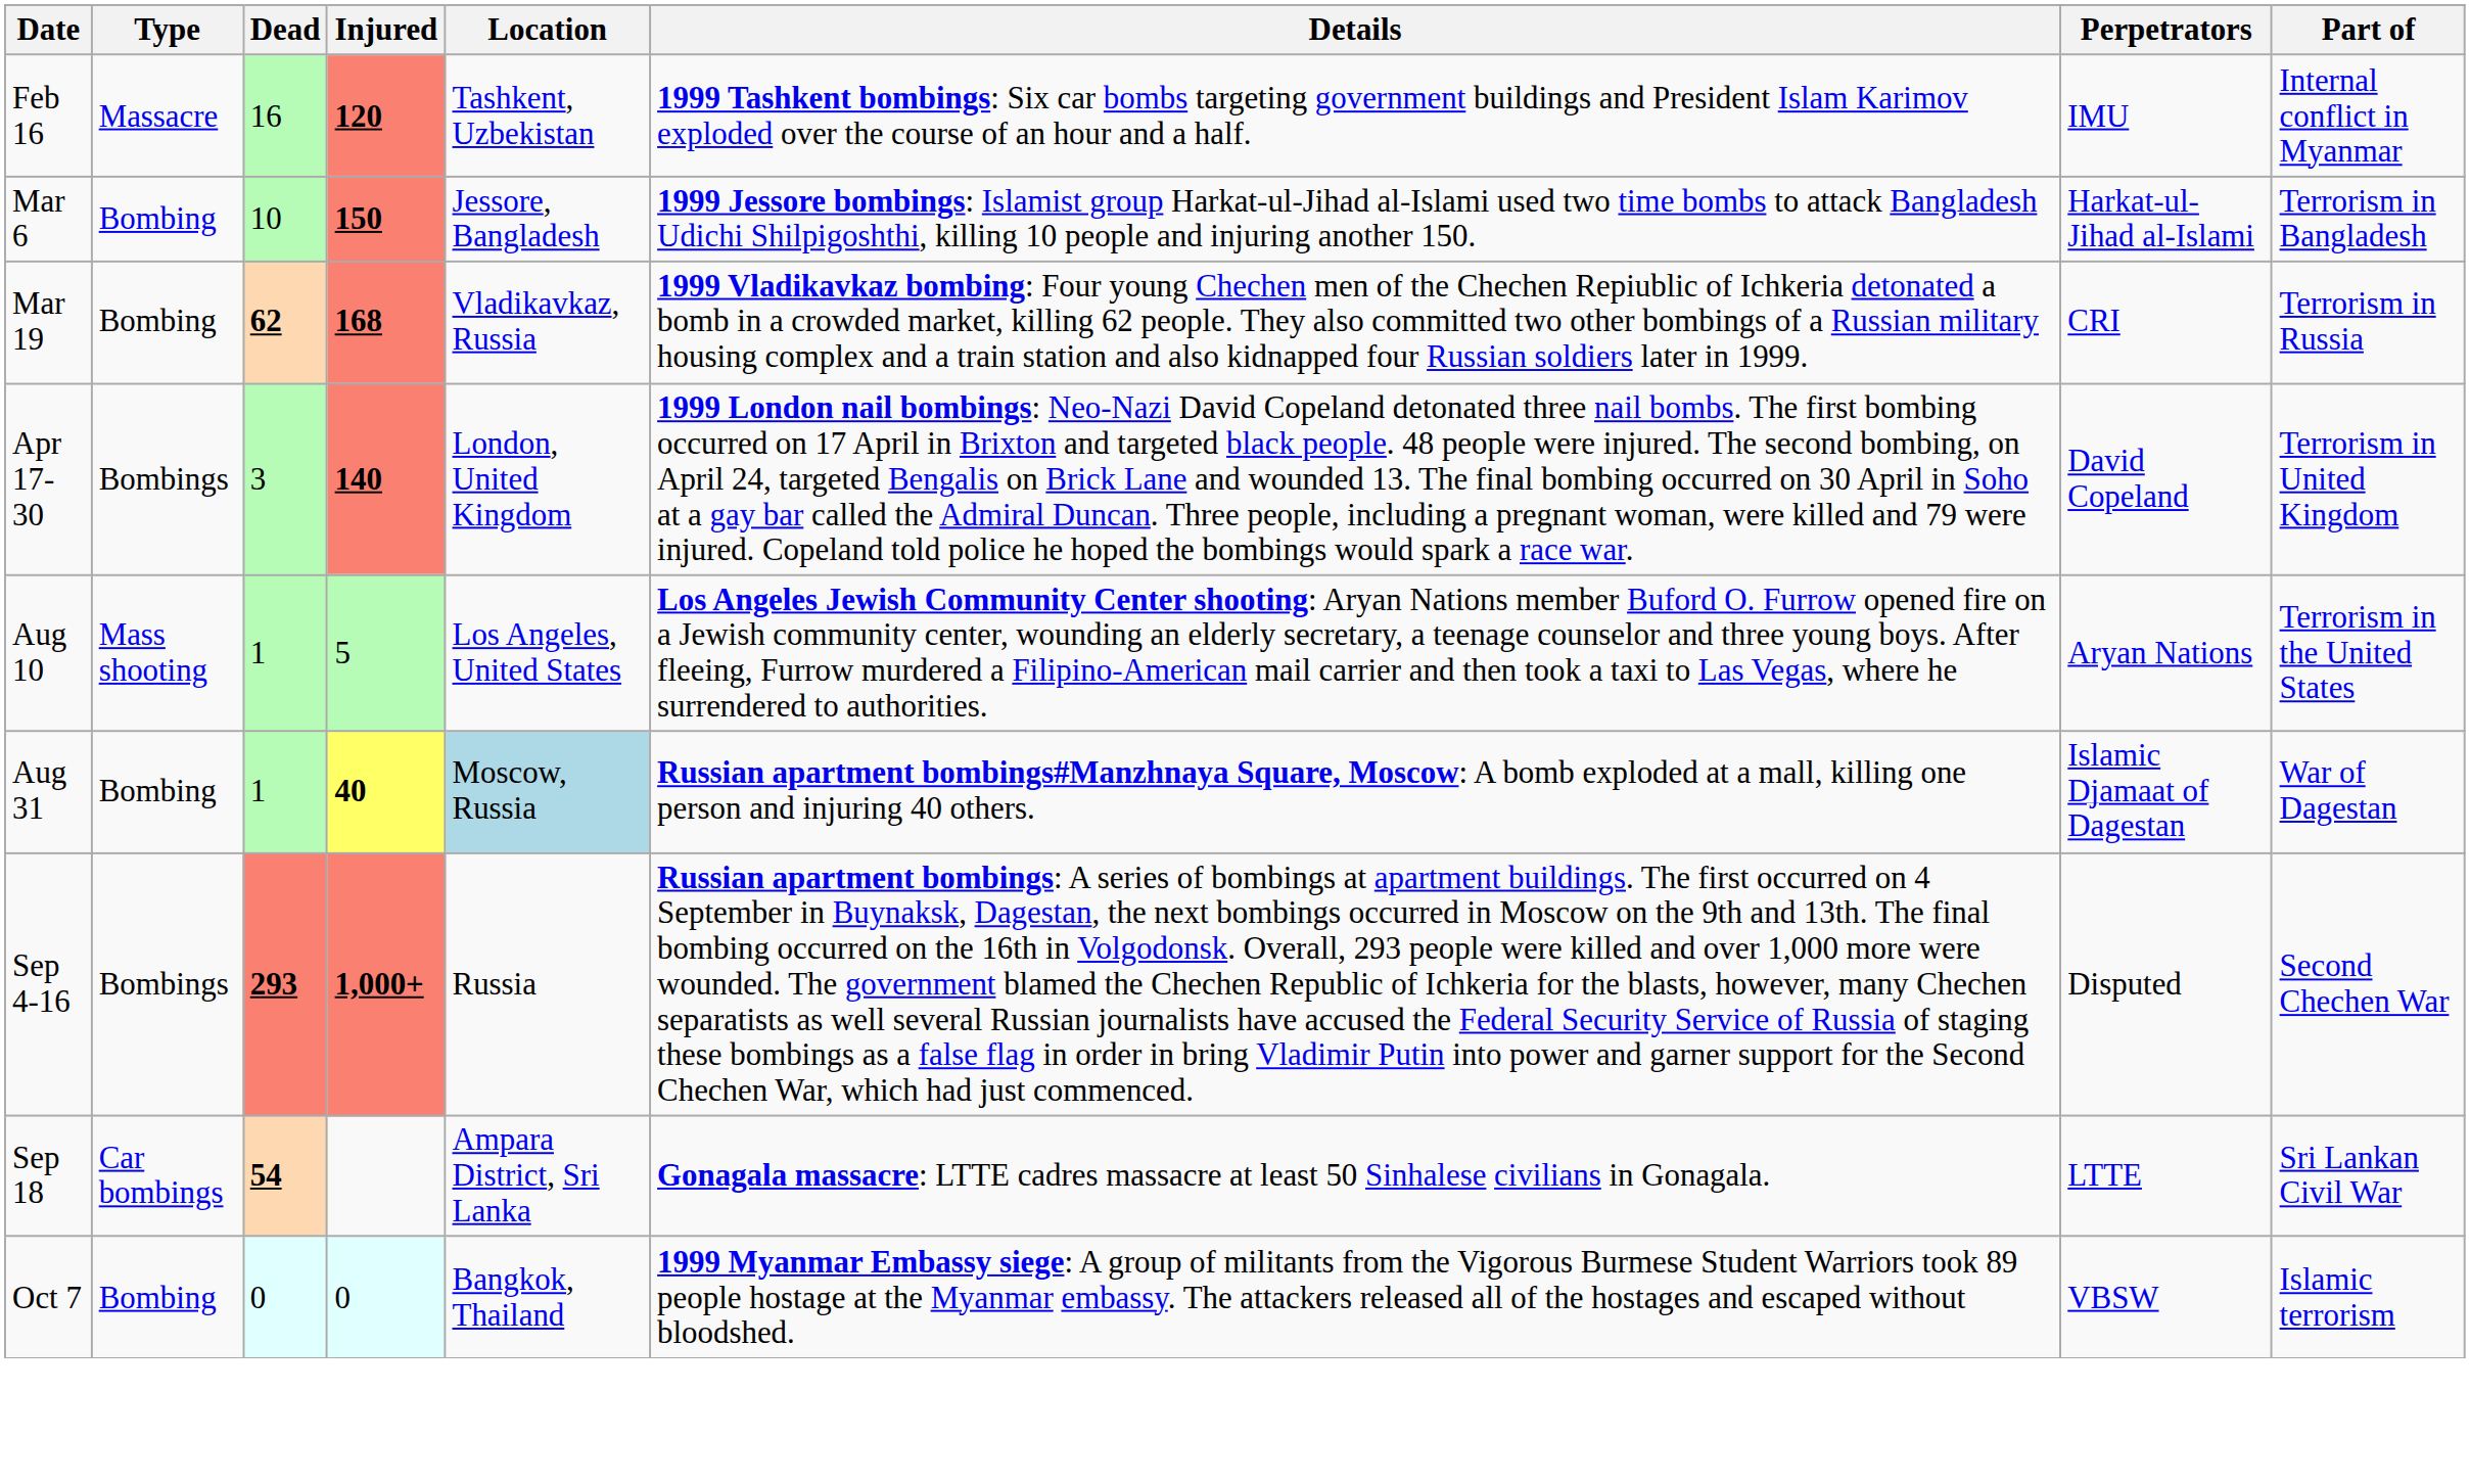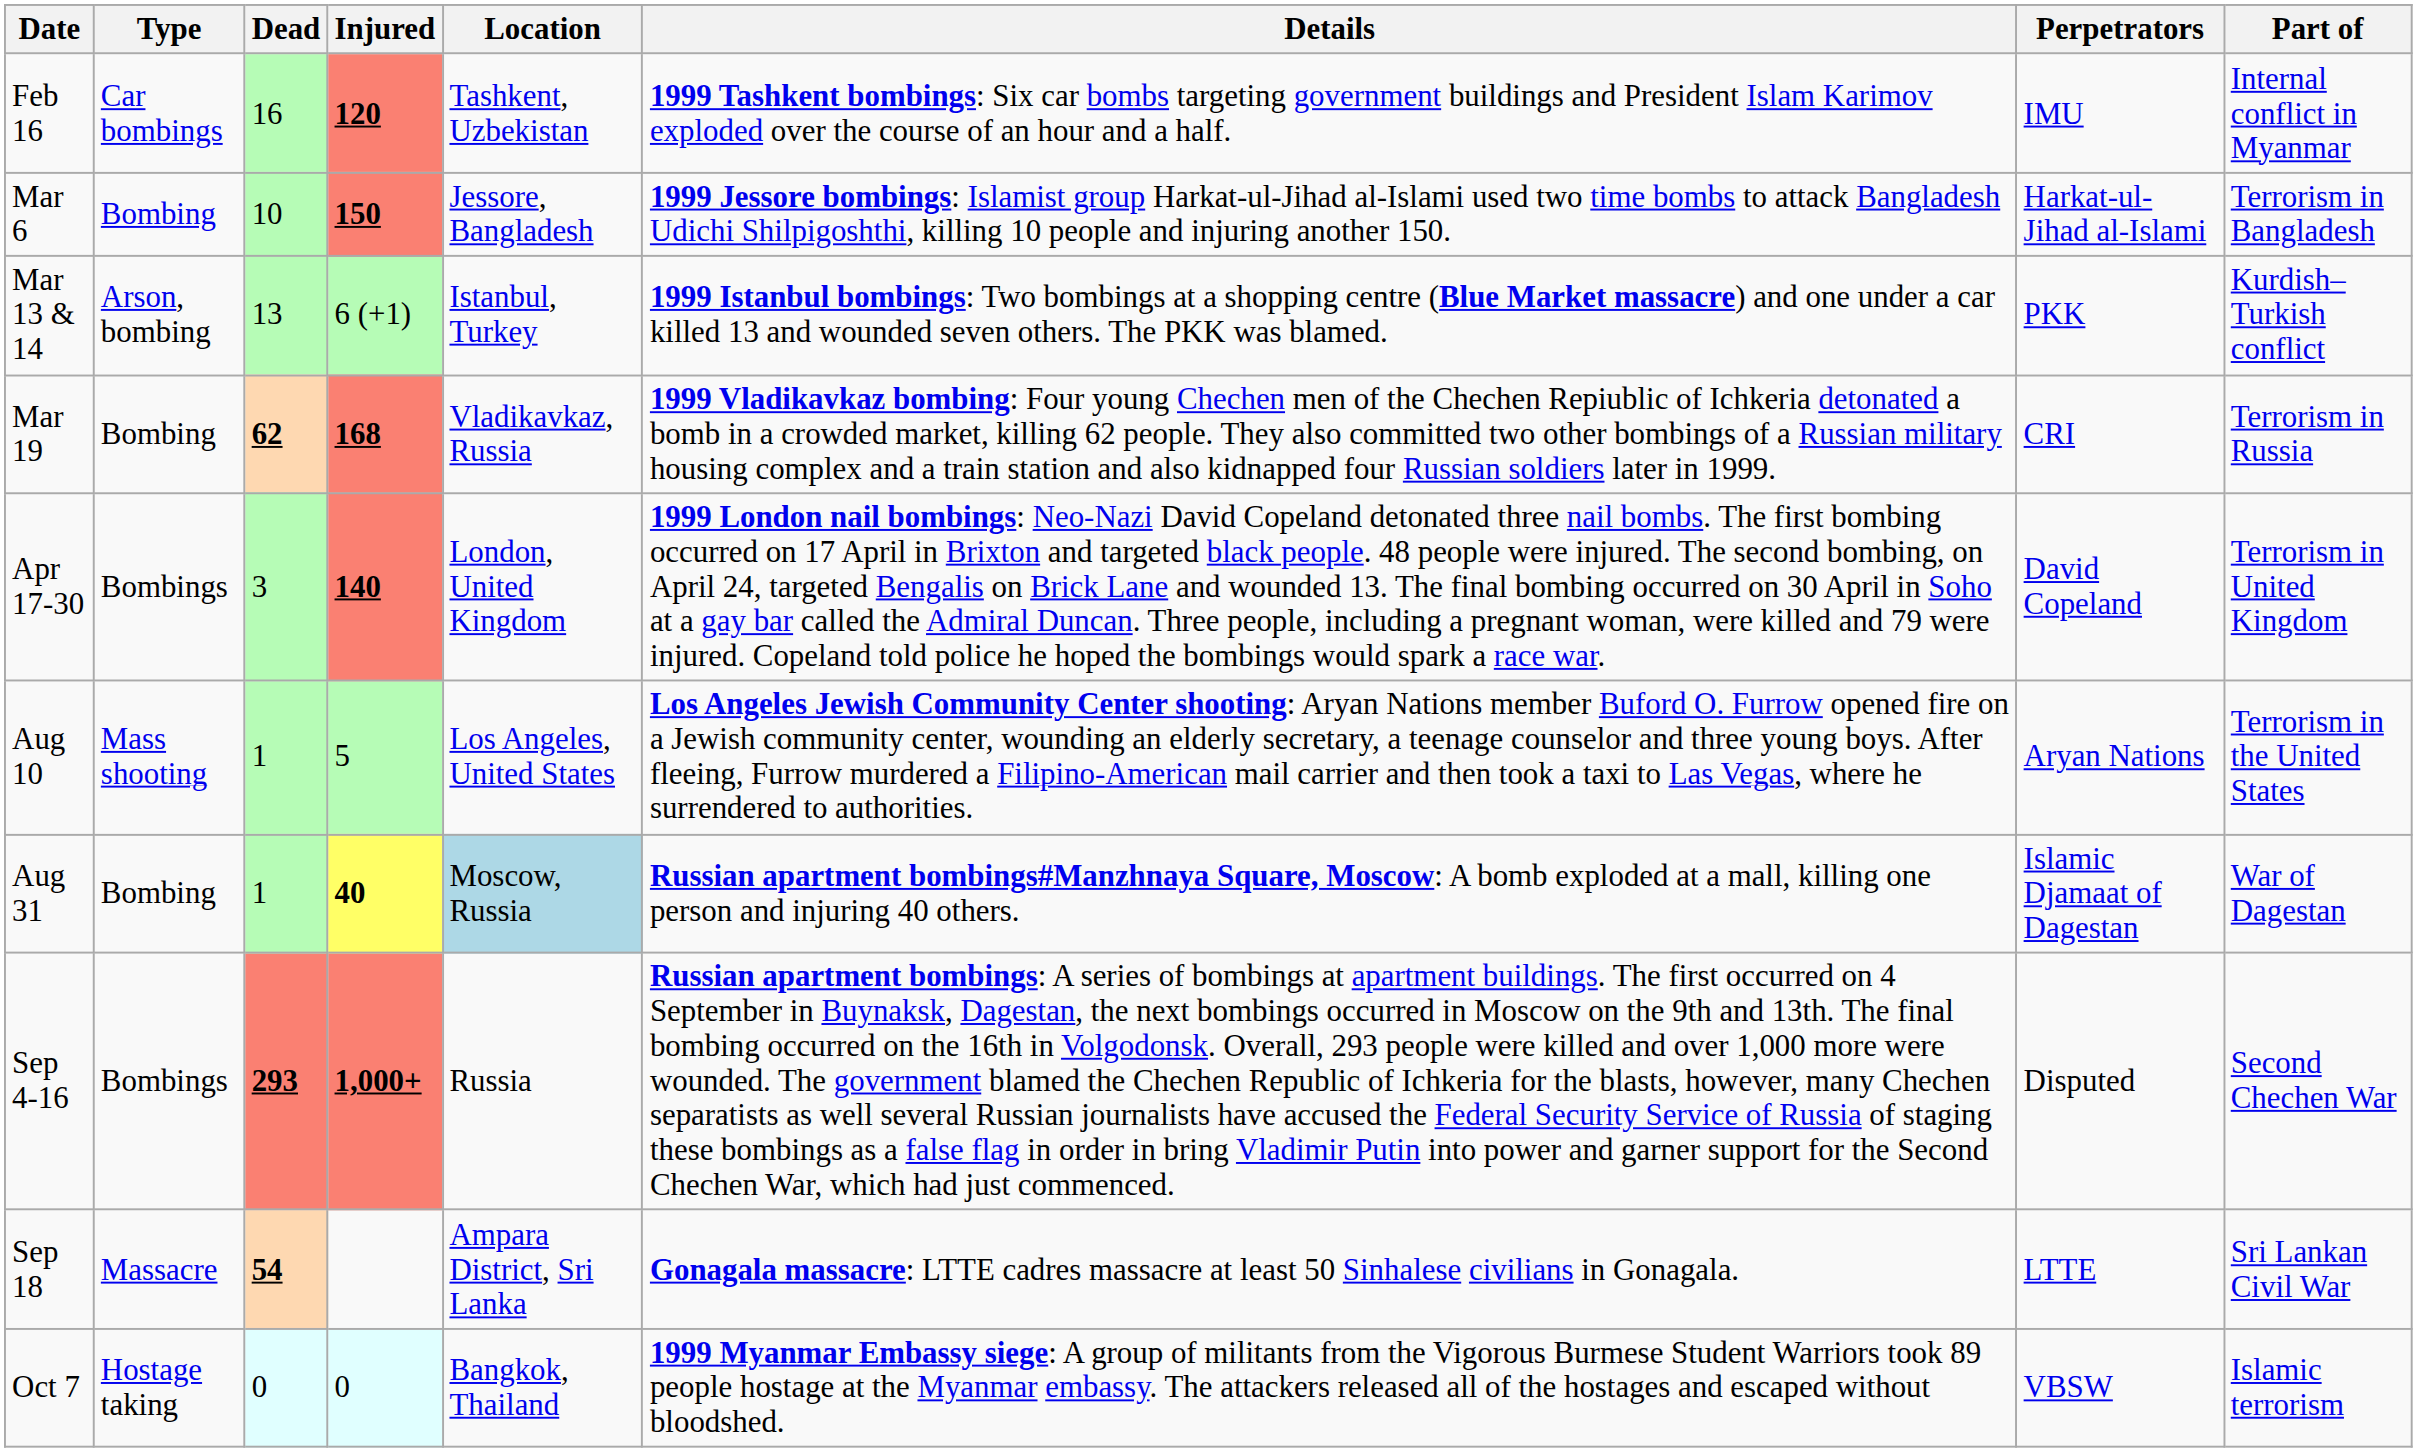Feb 16 | Type: Massacre -> Car bombings
+ row: Mar 13 & 14 | Arson, bombing | 13 | 6 (+1) | Istanbul, Turkey | 1999 Istanbul bombings: Two bombings at a shopping centre (Blue Market massacre) and one under a car killed 13 and wounded seven others. The PKK was blamed. | PKK | Kurdish–Turkish conflict
Sep 18 | Type: Car bombings -> Massacre
Oct 7 | Type: Bombing -> Hostage taking
